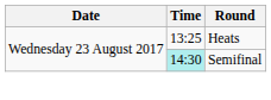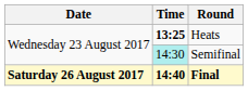Heats | Time: normal -> bold
+ row: Saturday 26 August 2017 | 14:40 | Final
